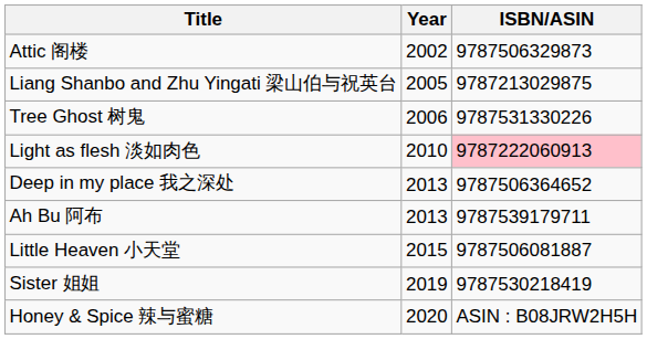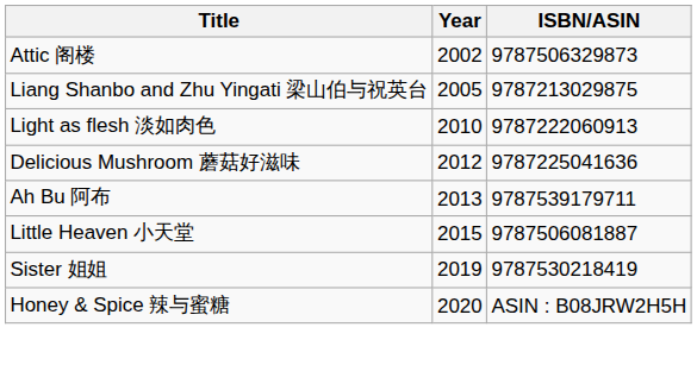- row: Tree Ghost 树鬼 | 2006 | 9787531330226
Light as flesh 淡如肉色 | ISBN/ASIN: pink background -> no background
+ row: Delicious Mushroom 蘑菇好滋味 | 2012 | 9787225041636
- row: Deep in my place 我之深处 | 2013 | 9787506364652
